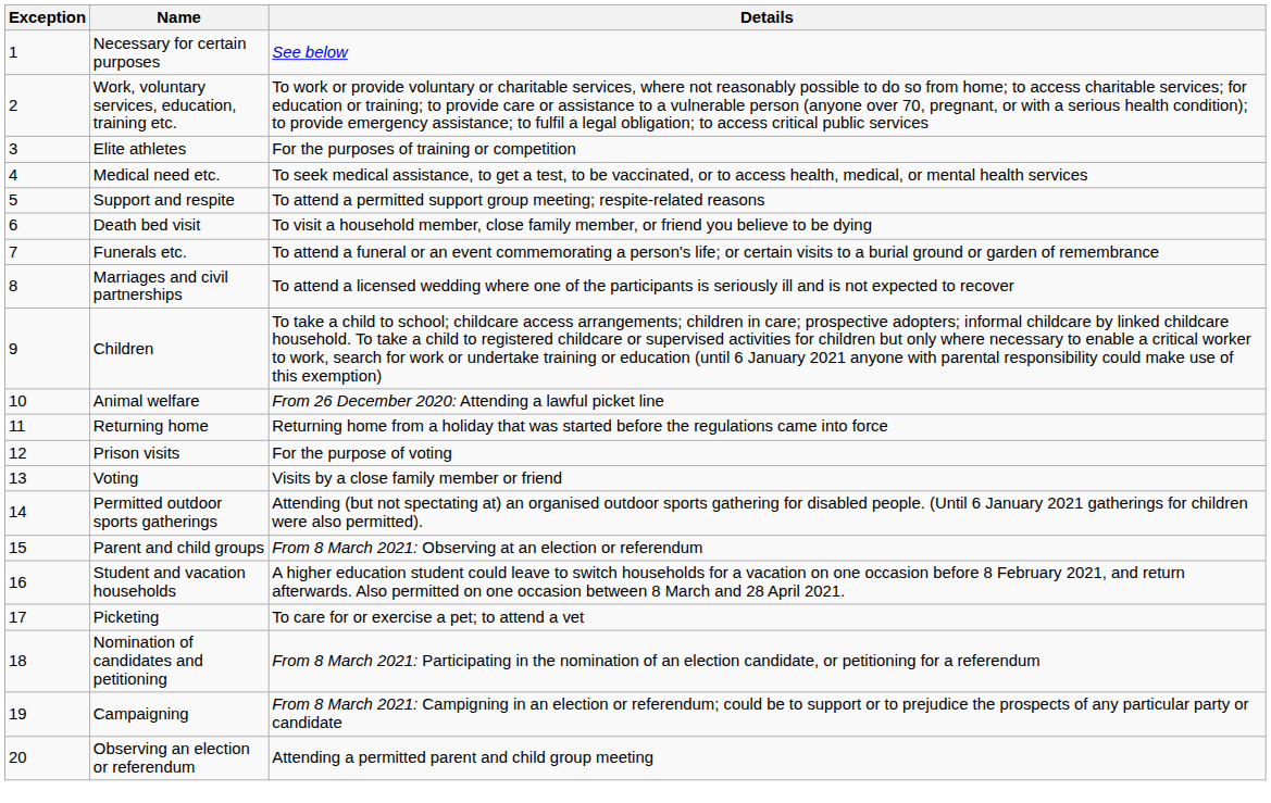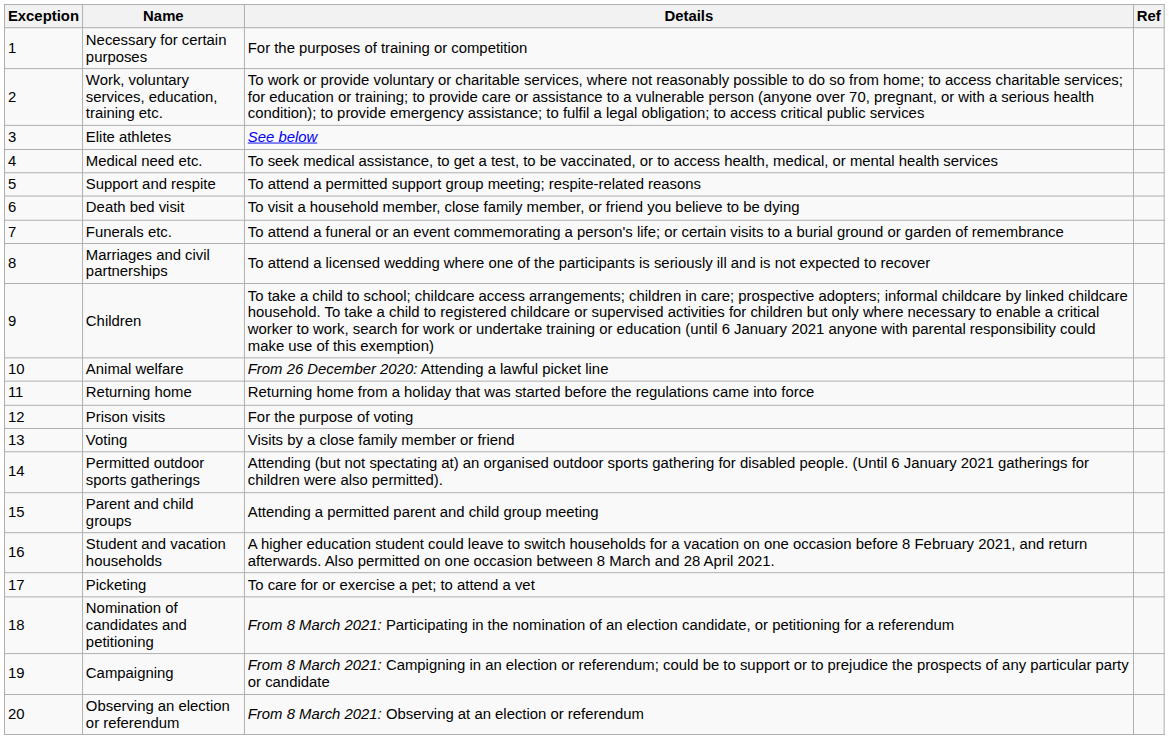+ column: Ref
Necessary for certain purposes | Details: See below -> For the purposes of training or competition
Elite athletes | Details: For the purposes of training or competition -> See below
Parent and child groups | Details: From 8 March 2021: Observing at an election or referendum -> Attending a permitted parent and child group meeting
Observing an election or referendum | Details: Attending a permitted parent and child group meeting -> From 8 March 2021: Observing at an election or referendum
